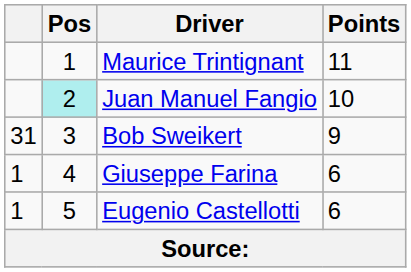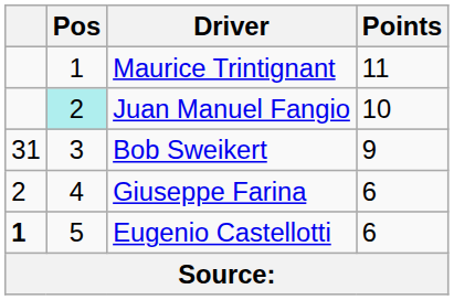Giuseppe Farina | column 1: 1 -> 2
Eugenio Castellotti | column 1: normal -> bold
